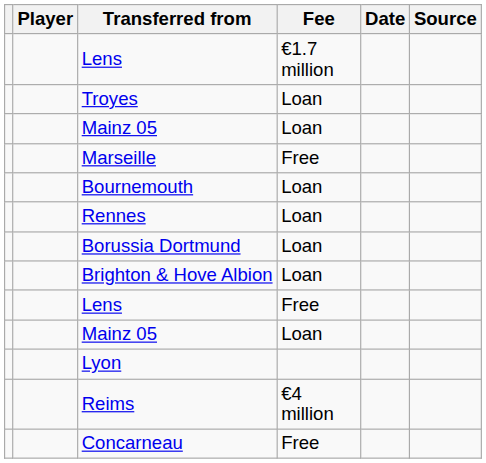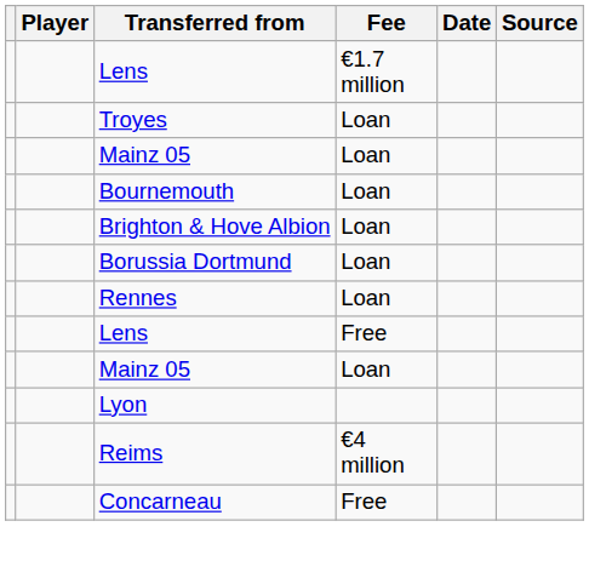- row: Marseille | Free
rows swapped: Brighton & Hove Albion <-> Rennes
